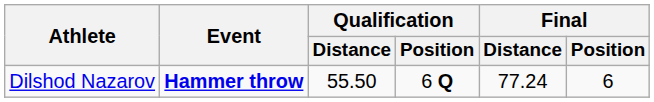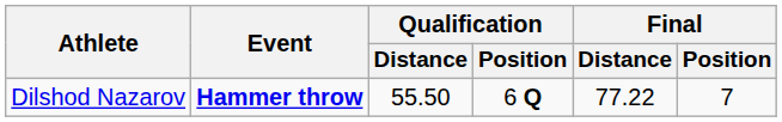Dilshod Nazarov | Final / Distance: 77.24 -> 77.22
Dilshod Nazarov | Final / Position: 6 -> 7
